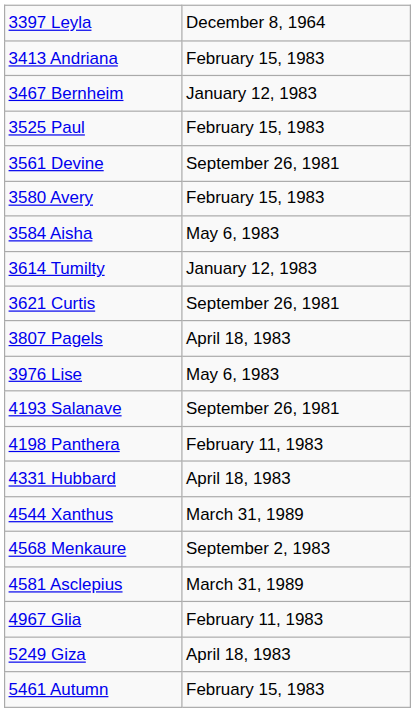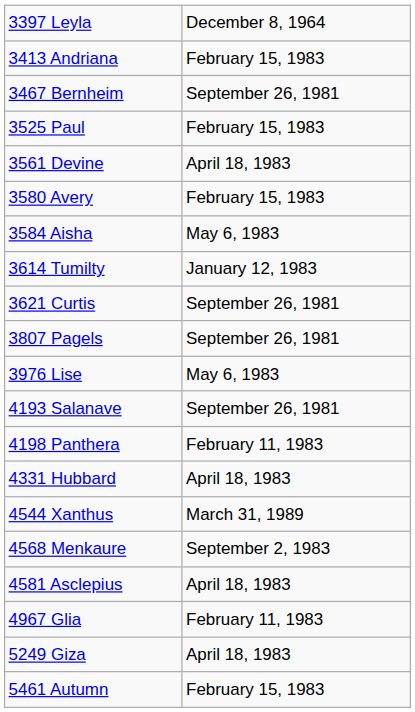3467 Bernheim | column 2: January 12, 1983 -> September 26, 1981
3561 Devine | column 2: September 26, 1981 -> April 18, 1983
3807 Pagels | column 2: April 18, 1983 -> September 26, 1981
4581 Asclepius | column 2: March 31, 1989 -> April 18, 1983
